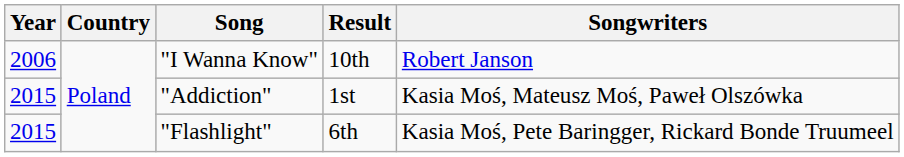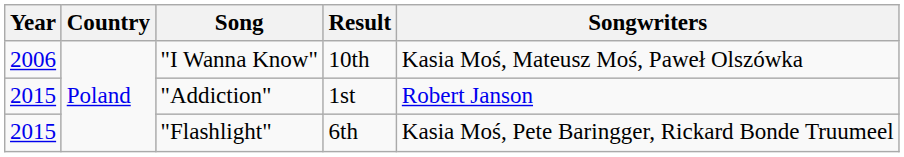"I Wanna Know" | Songwriters: Robert Janson -> Kasia Moś, Mateusz Moś, Paweł Olszówka
"Addiction" | Songwriters: Kasia Moś, Mateusz Moś, Paweł Olszówka -> Robert Janson
